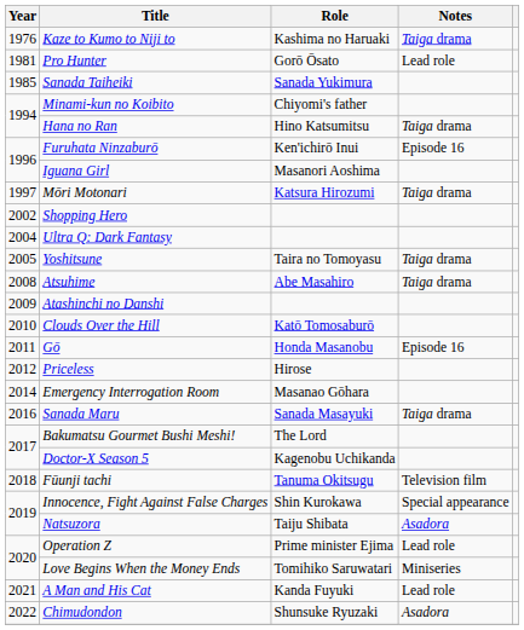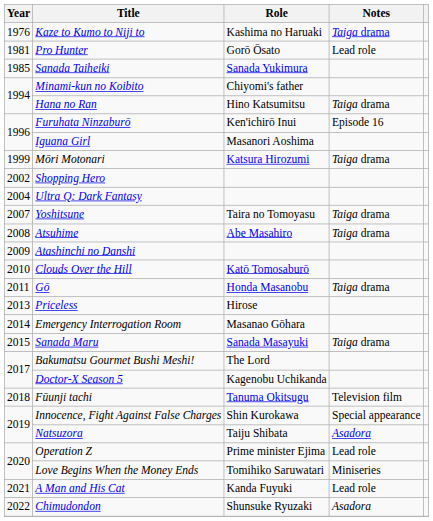Mōri Motonari | Year: 1997 -> 1999
Yoshitsune | Year: 2005 -> 2007
Gō | Notes: Episode 16 -> Taiga drama
Priceless | Year: 2012 -> 2013
Sanada Maru | Year: 2016 -> 2015
